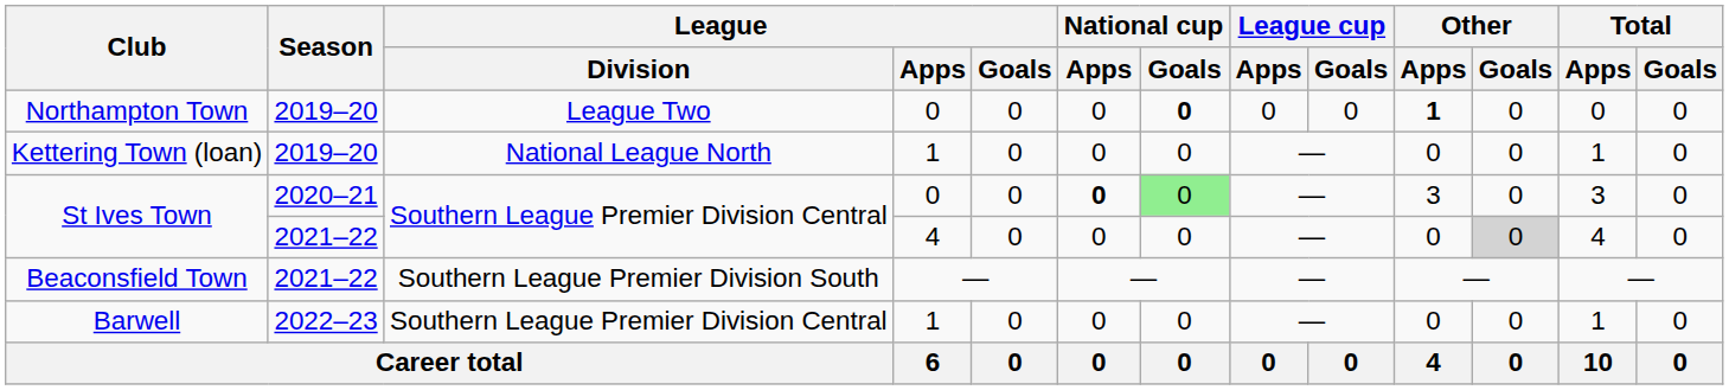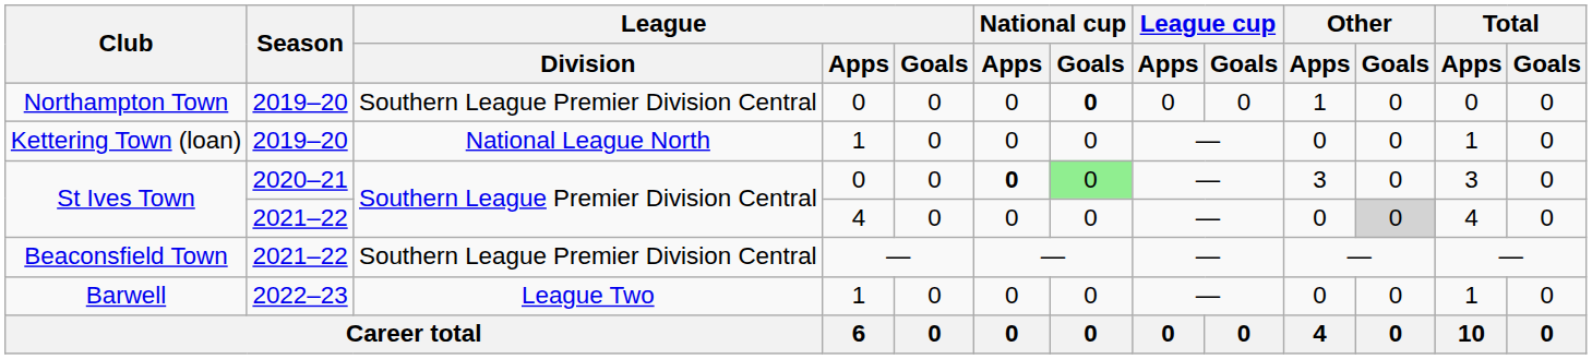Northampton Town | League / Division: League Two -> Southern League Premier Division Central
Northampton Town | Other / Apps: bold -> normal
Beaconsfield Town | League / Division: Southern League Premier Division South -> Southern League Premier Division Central
Barwell | League / Division: Southern League Premier Division Central -> League Two
